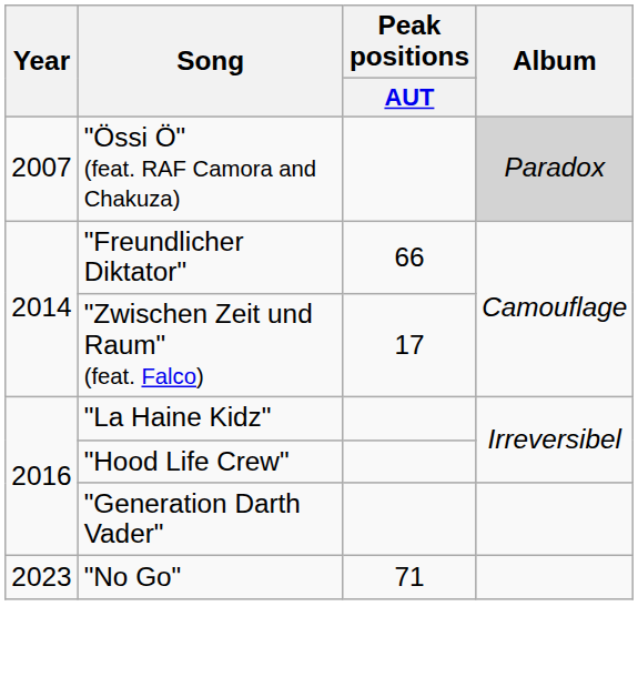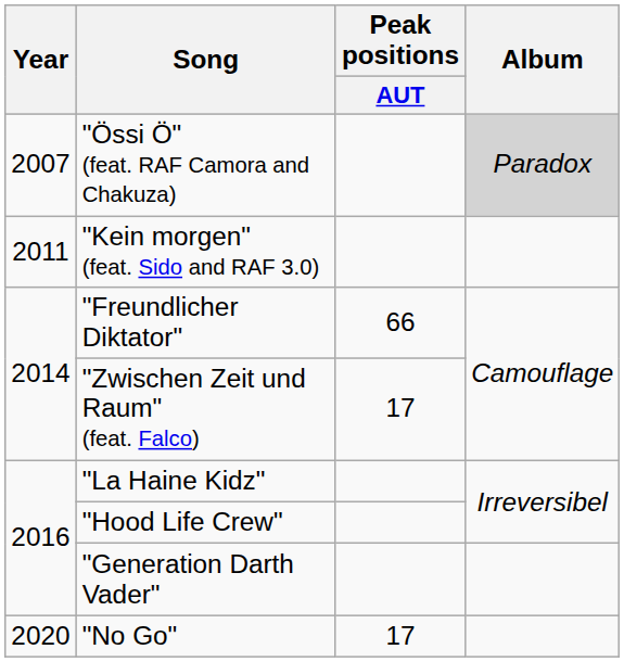+ row: 2011 | "Kein morgen" (feat. Sido and RAF 3.0)
"No Go" | Year: 2023 -> 2020
"No Go" | Peak positions / AUT: 71 -> 17
